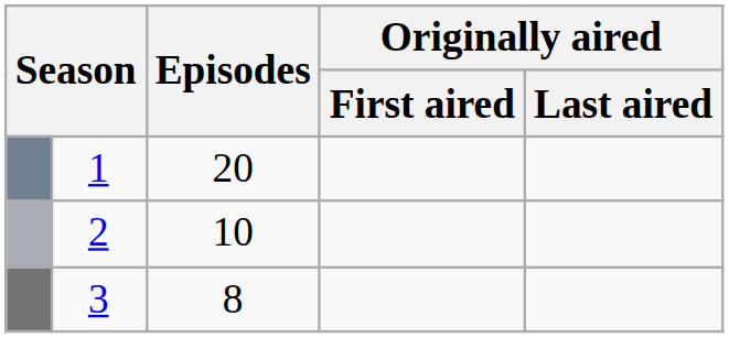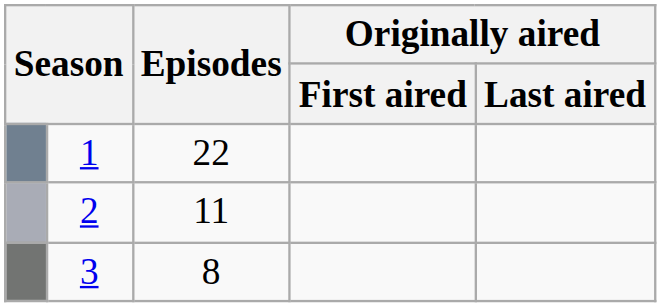1 | Episodes: 20 -> 22
2 | Episodes: 10 -> 11
